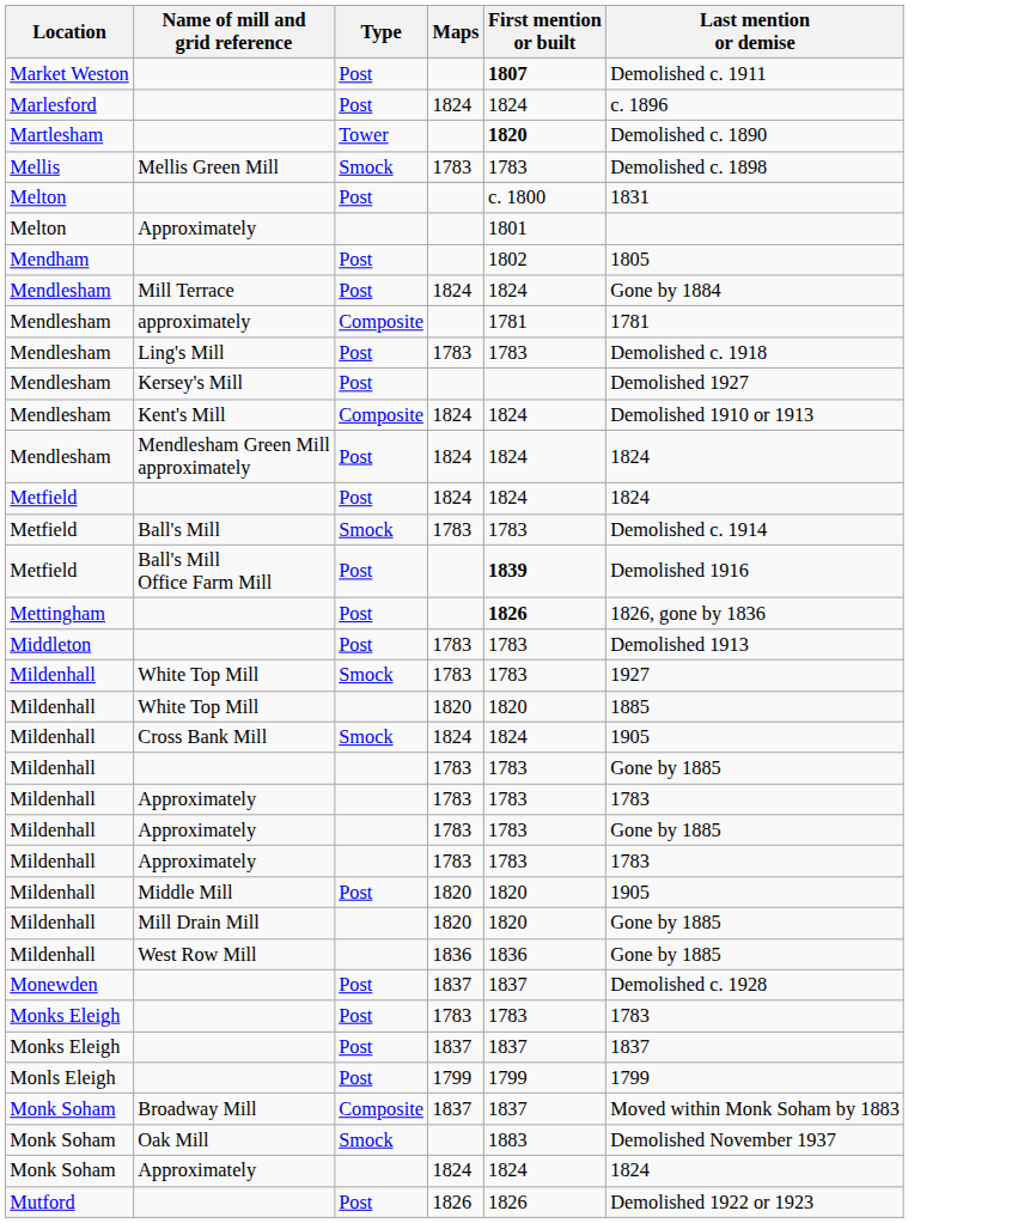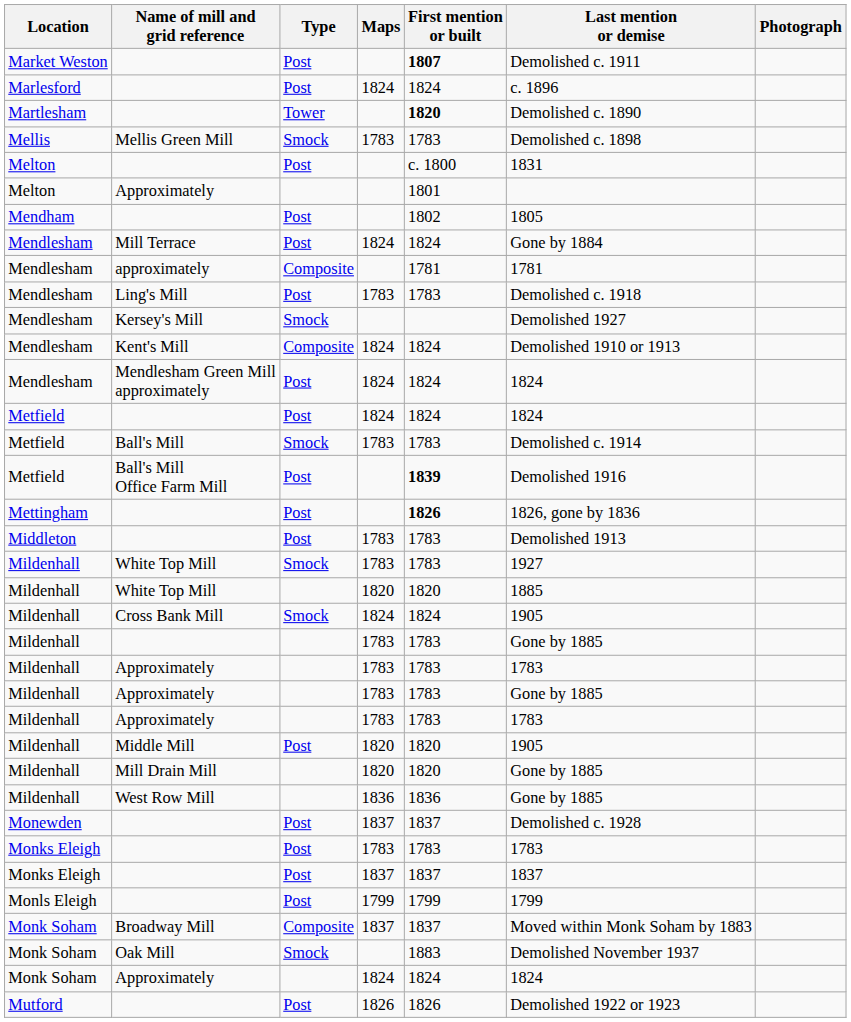+ column: Photograph
Kersey's Mill | Type: Post -> Smock
